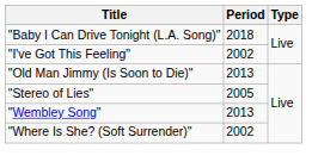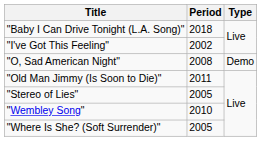+ row: "O, Sad American Night" | 2008 | Demo
"Old Man Jimmy (Is Soon to Die)" | Period: 2013 -> 2011
"Wembley Song" | Period: 2013 -> 2010
"Where Is She? (Soft Surrender)" | Period: 2002 -> 2005
